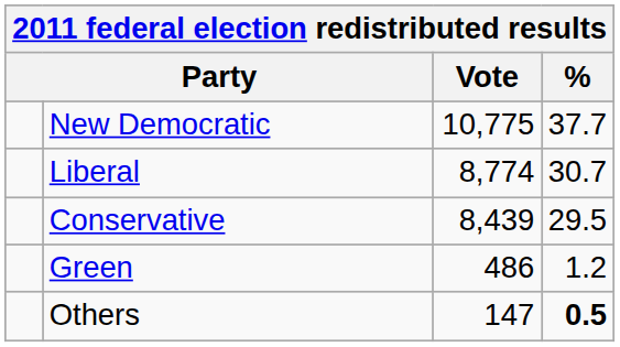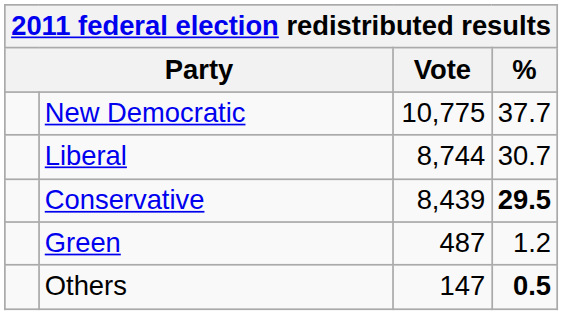Liberal | Vote: 8,774 -> 8,744
Conservative | %: normal -> bold
Green | Vote: 486 -> 487
